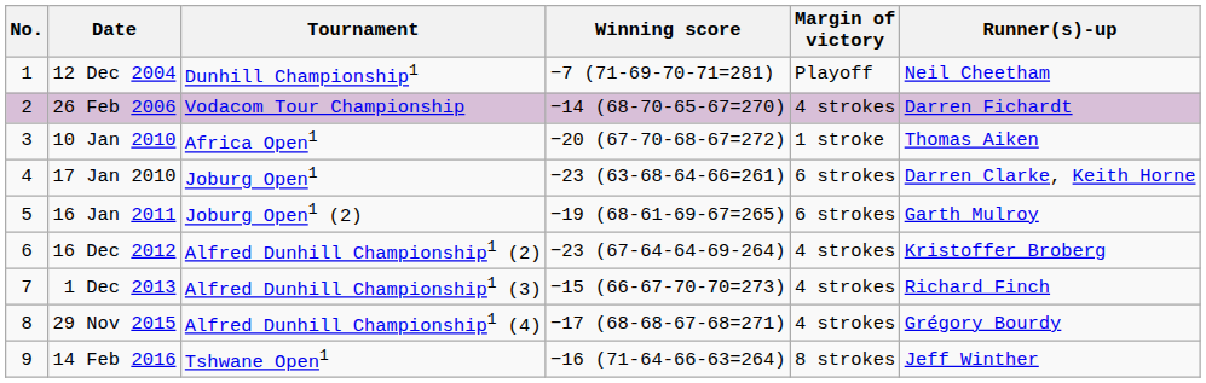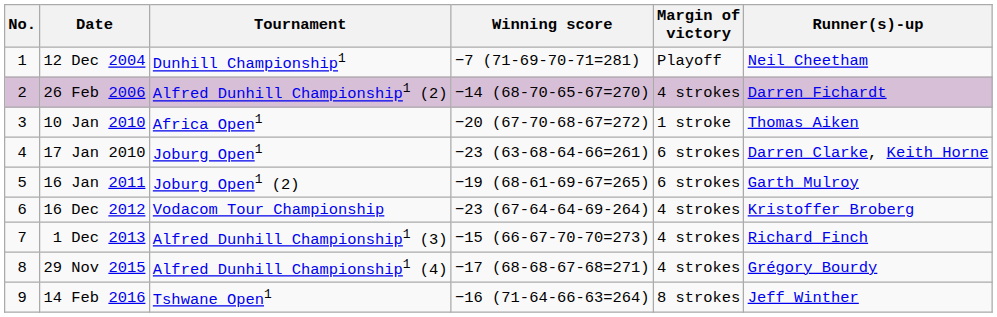26 Feb 2006 | Tournament: Vodacom Tour Championship -> Alfred Dunhill Championship1 (2)
16 Dec 2012 | Tournament: Alfred Dunhill Championship1 (2) -> Vodacom Tour Championship
